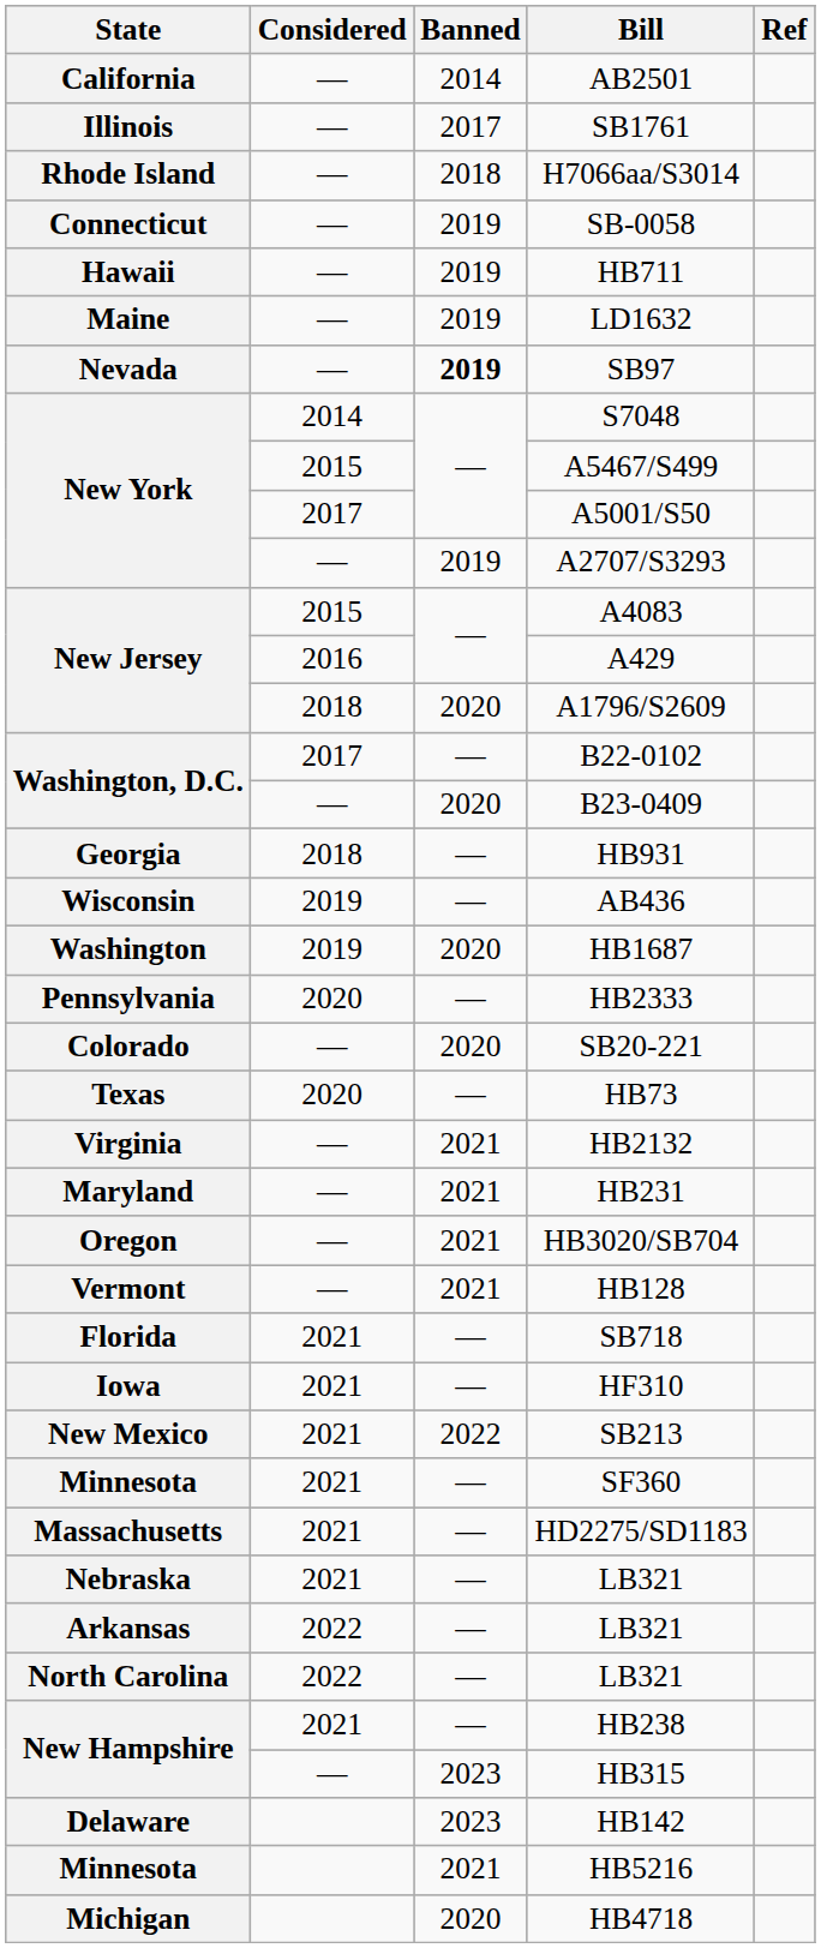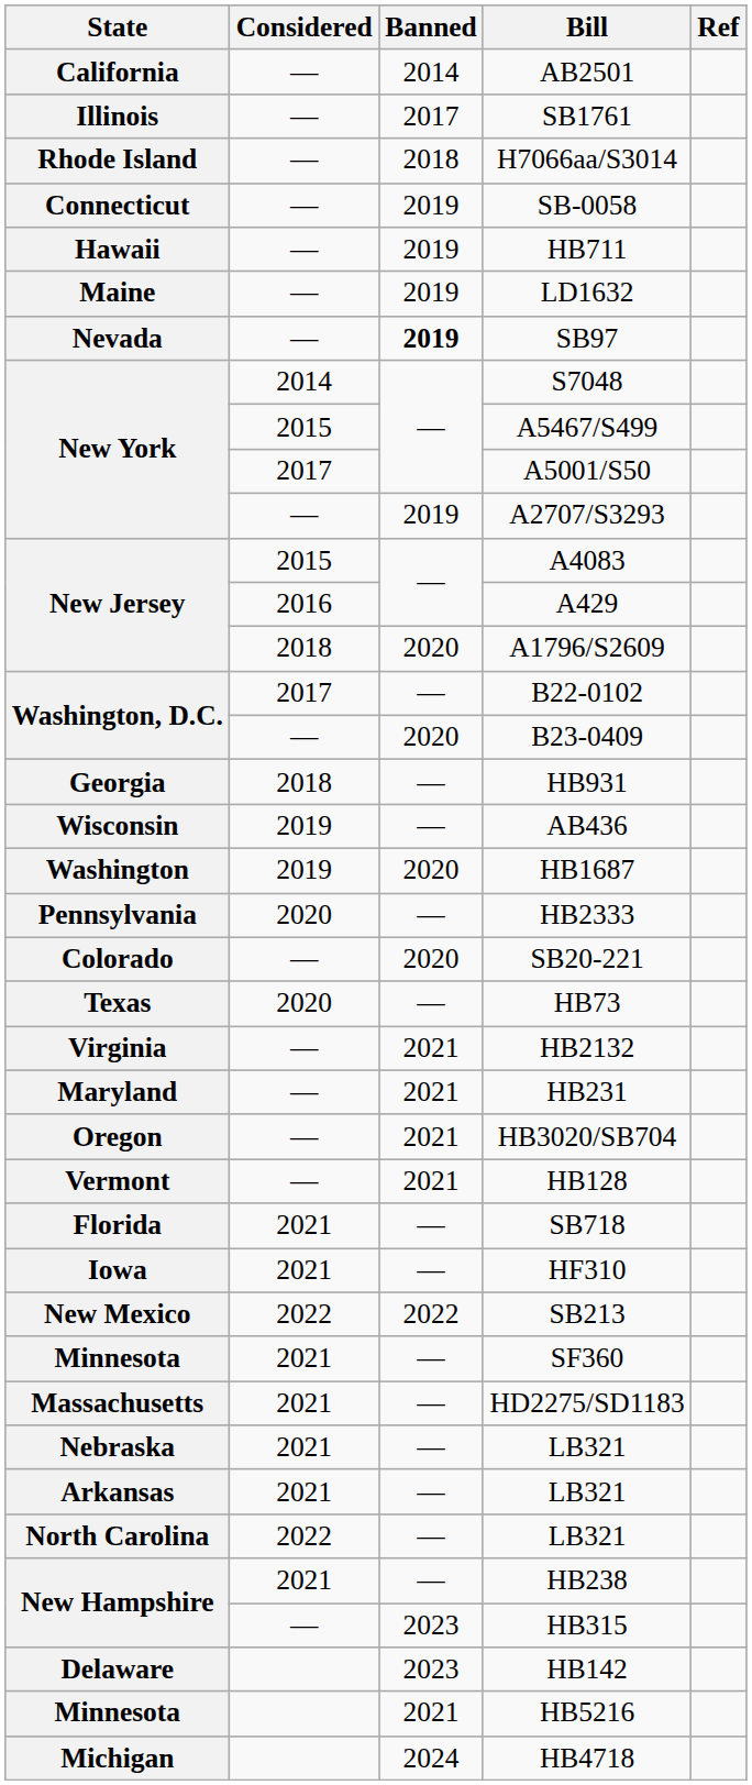SB213 | Considered: 2021 -> 2022
Arkansas / LB321 | Considered: 2022 -> 2021
HB4718 | Banned: 2020 -> 2024
